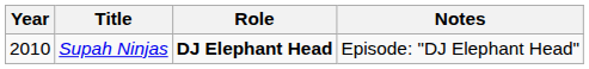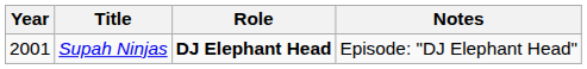Supah Ninjas | Year: 2010 -> 2001
